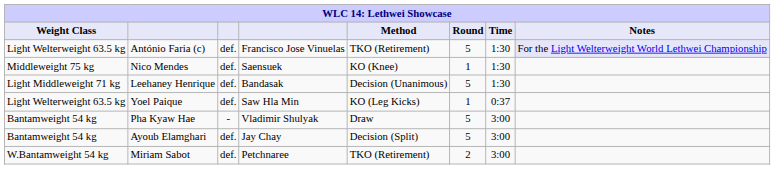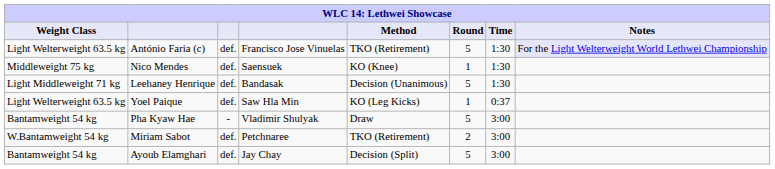rows swapped: Miriam Sabot <-> Ayoub Elamghari
